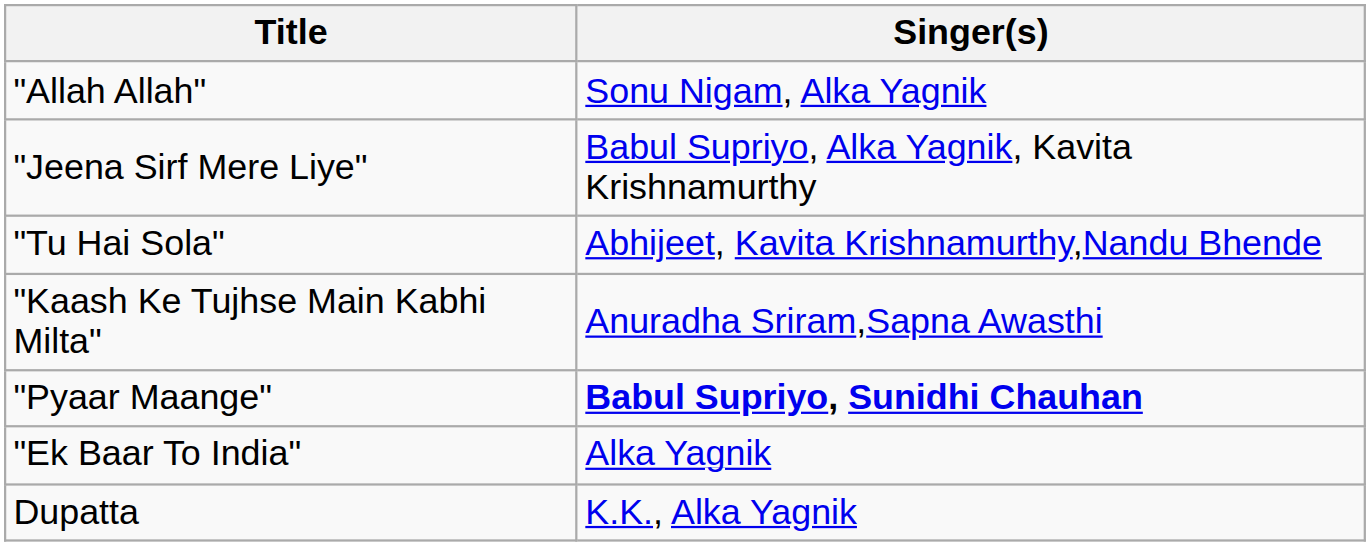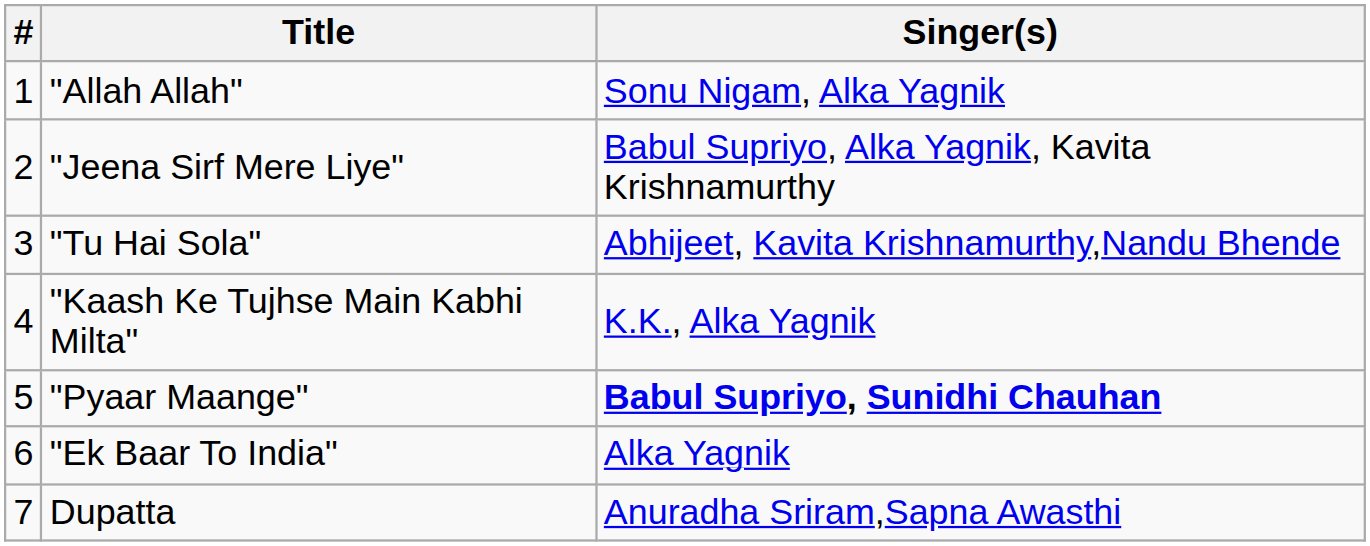+ column: # | 1 | 2 | 3 | 4 | 5 | 6 | 7
"Kaash Ke Tujhse Main Kabhi Milta" | Singer(s): Anuradha Sriram,Sapna Awasthi -> K.K., Alka Yagnik
Dupatta | Singer(s): K.K., Alka Yagnik -> Anuradha Sriram,Sapna Awasthi
